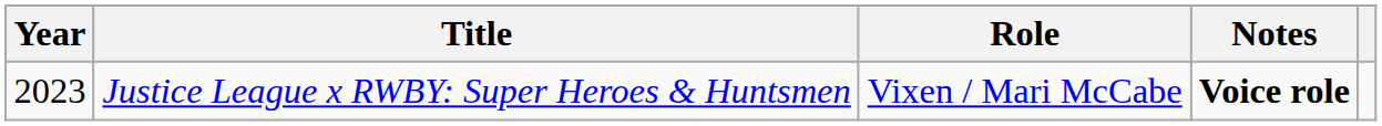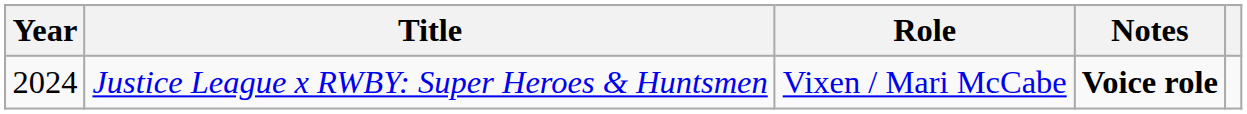Justice League x RWBY: Super Heroes & Huntsmen | Year: 2023 -> 2024
